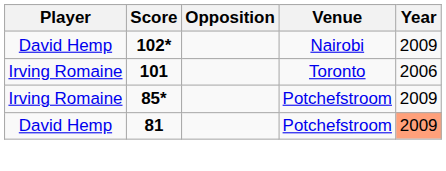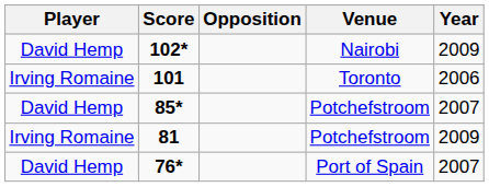85* | Player: Irving Romaine -> David Hemp
85* | Year: 2009 -> 2007
81 | Player: David Hemp -> Irving Romaine
81 | Year: lightsalmon background -> no background
+ row: David Hemp | 76* | Port of Spain | 2007
